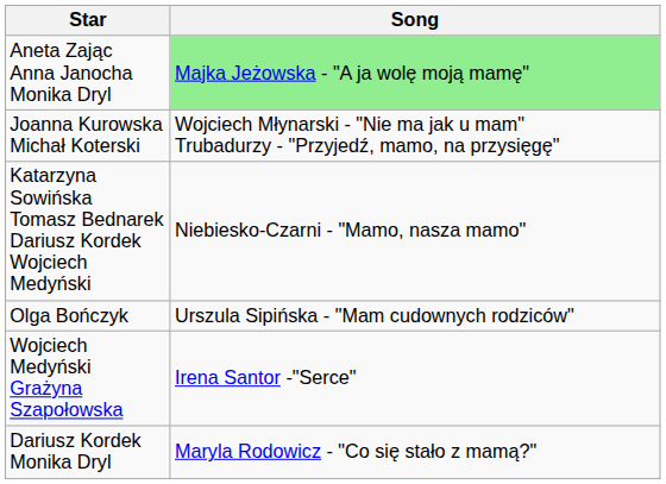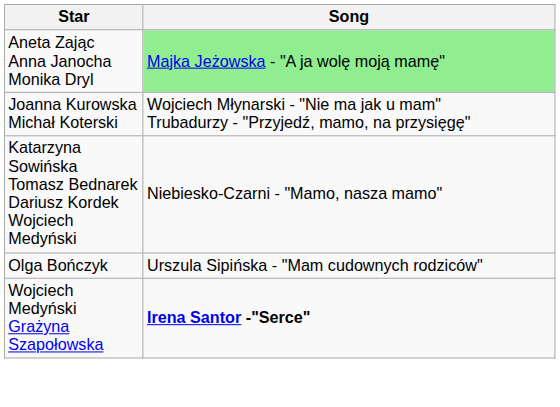Wojciech Medyński Grażyna Szapołowska | Song: normal -> bold
- row: Dariusz Kordek Monika Dryl | Maryla Rodowicz - "Co się stało z mamą?"
